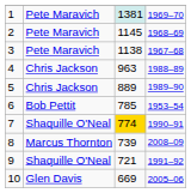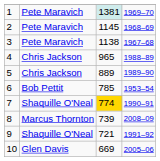4 | column 3: 963 -> 965
